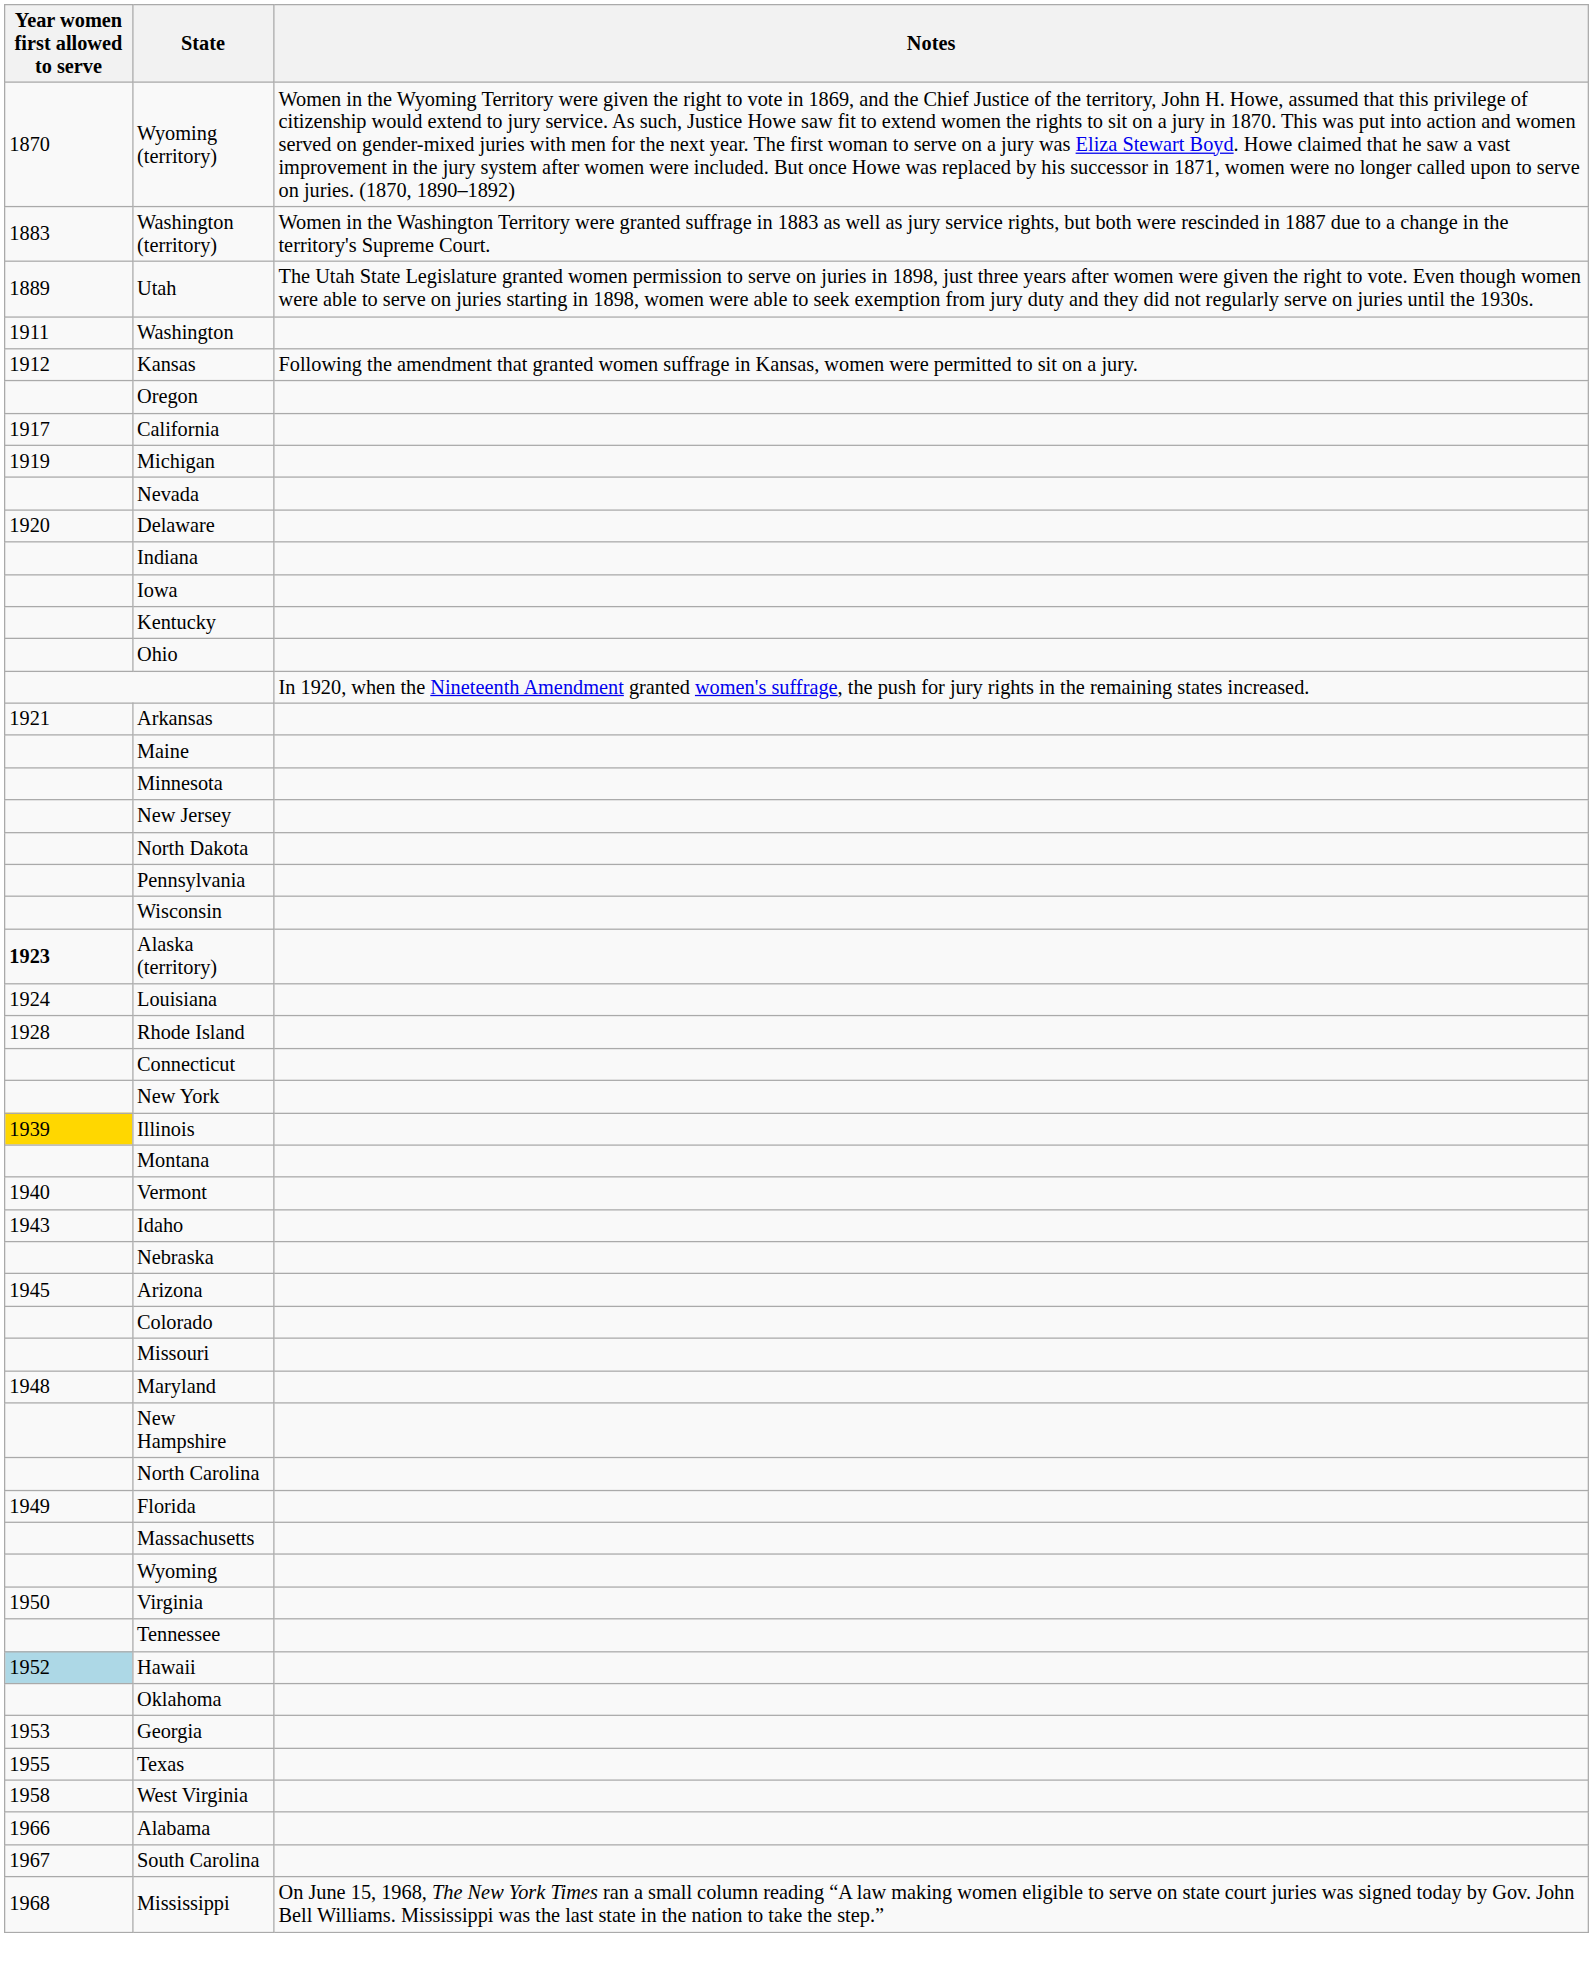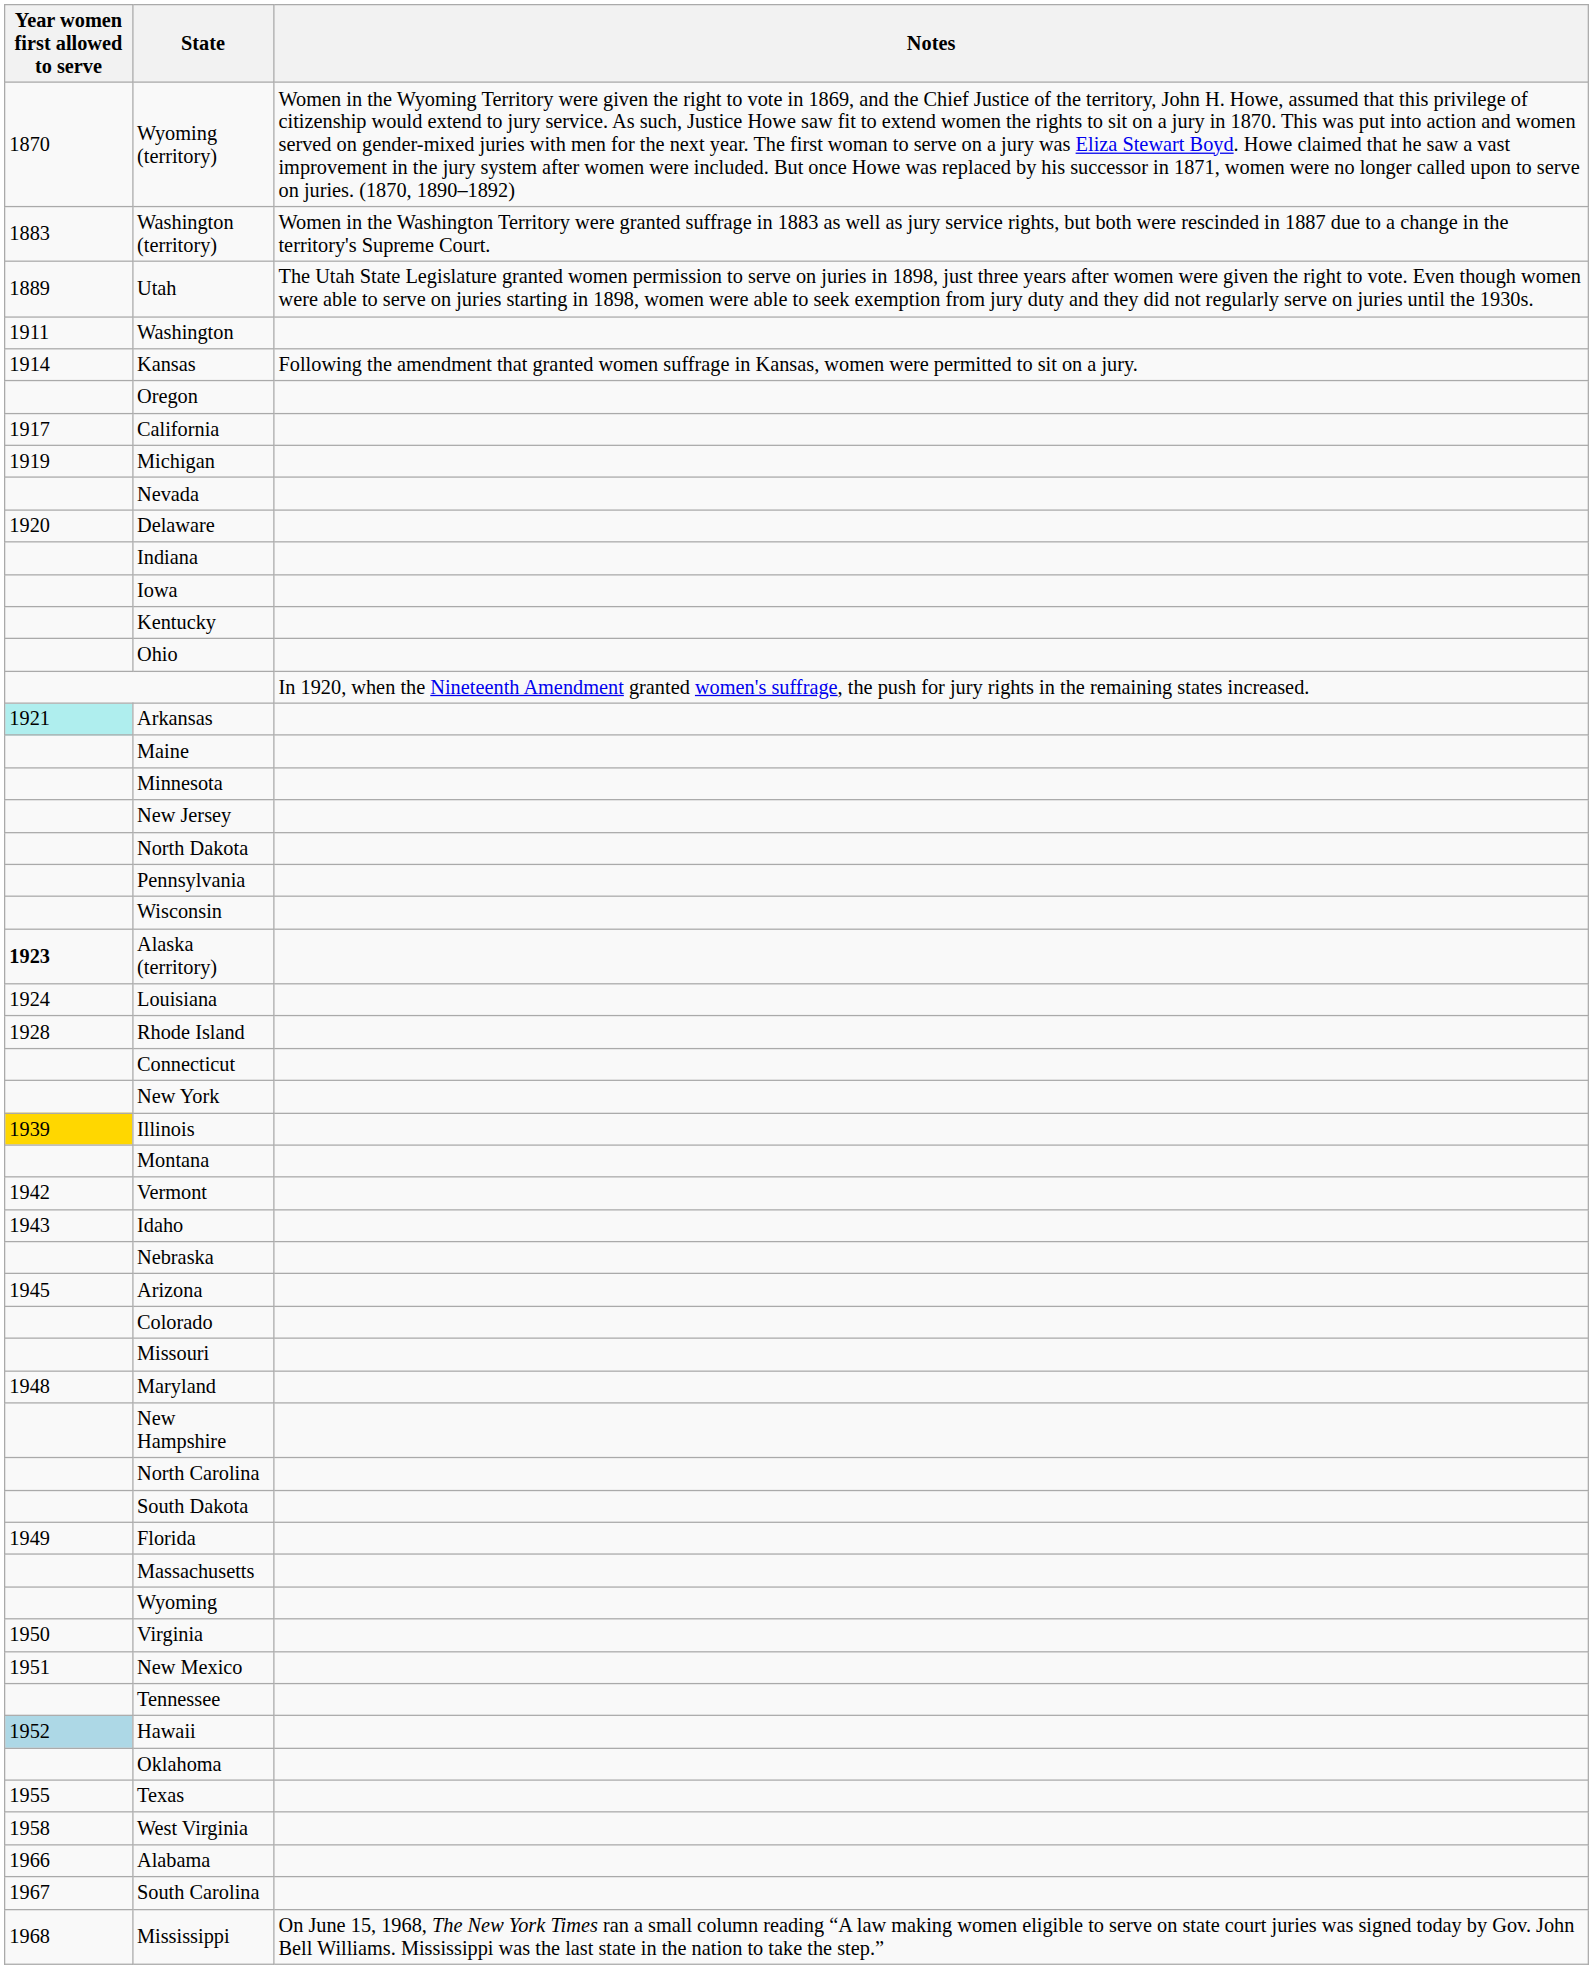Kansas | Year women first allowed to serve: 1912 -> 1914
Arkansas | Year women first allowed to serve: no background -> paleturquoise background
Vermont | Year women first allowed to serve: 1940 -> 1942
+ row: South Dakota
+ row: 1951 | New Mexico
- row: 1953 | Georgia
